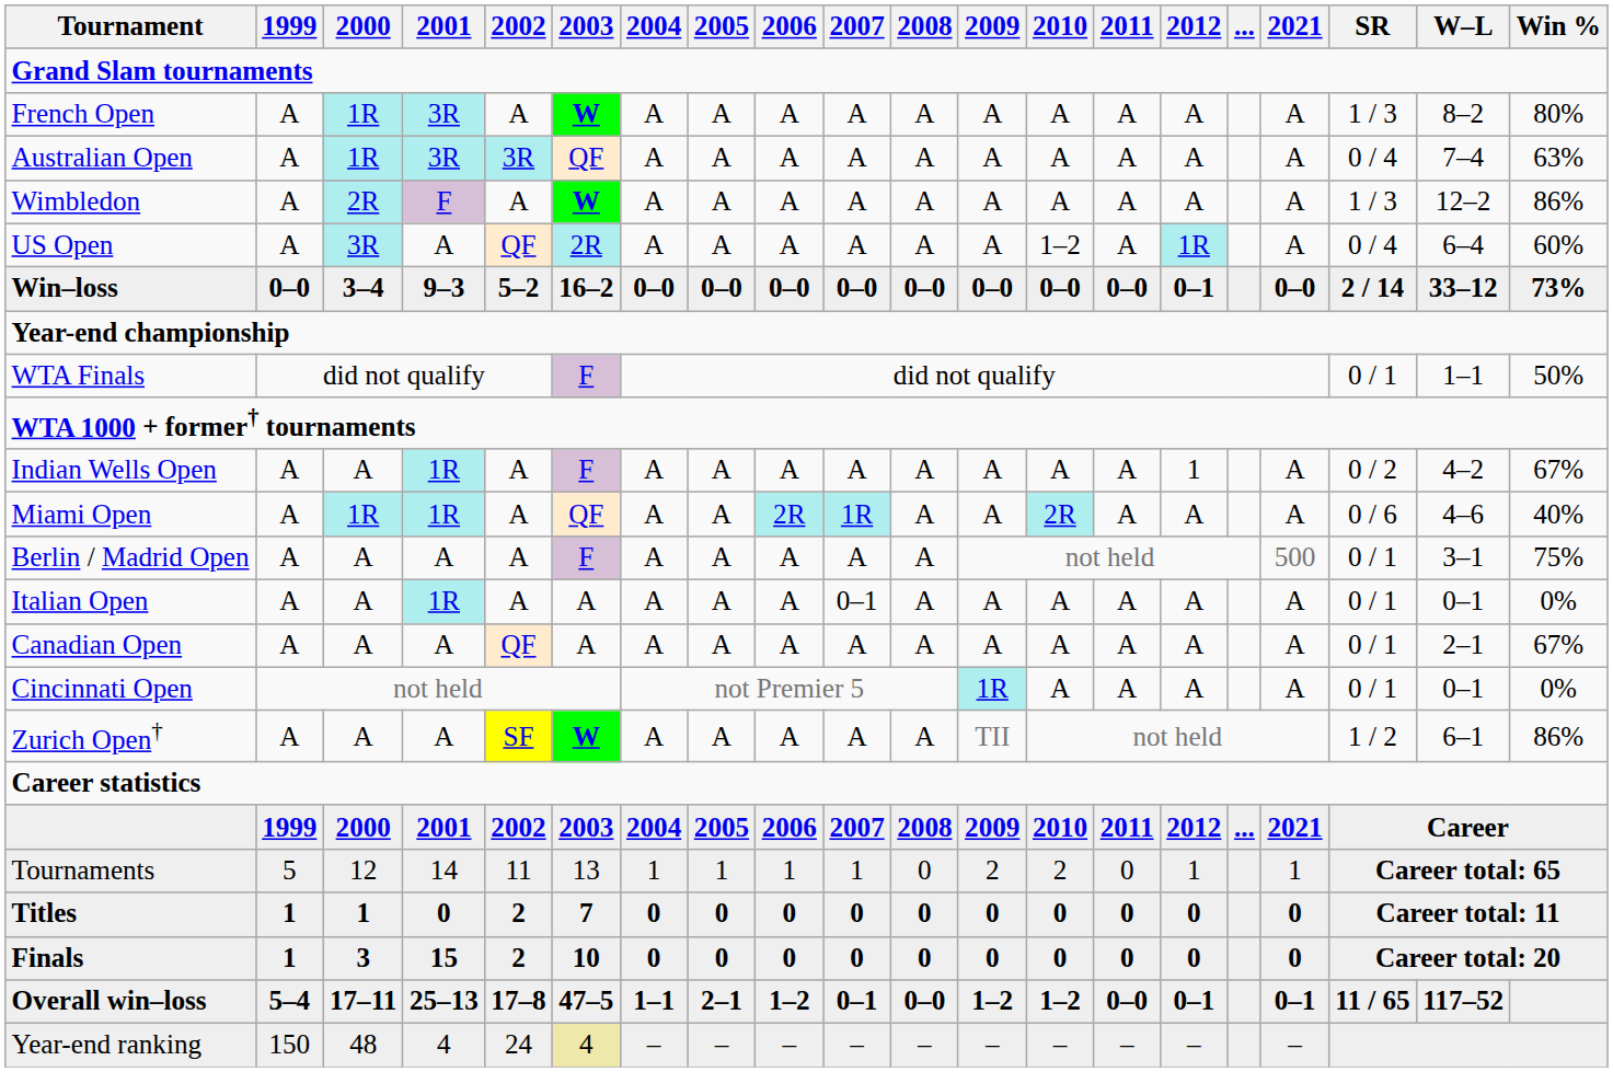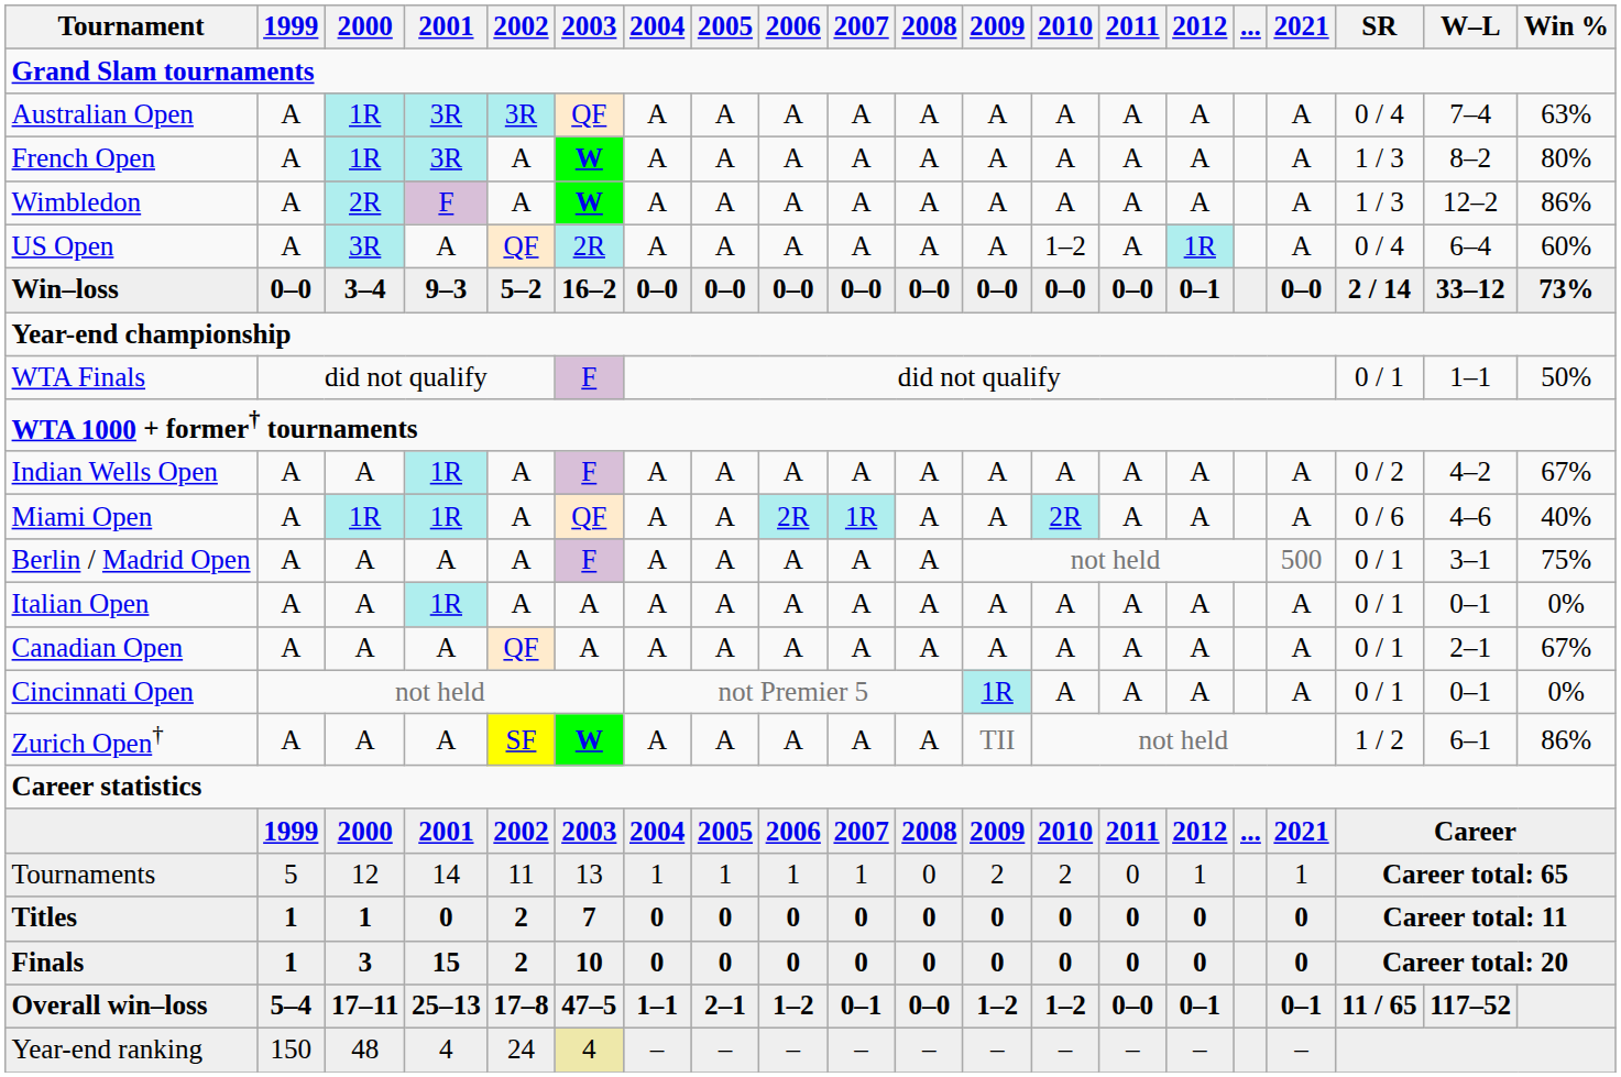rows swapped: Australian Open <-> French Open
Indian Wells Open | 2012: 1 -> A
Italian Open | 2007: 0–1 -> A
